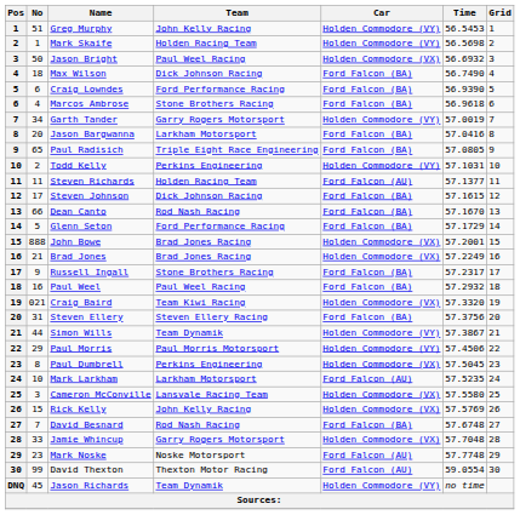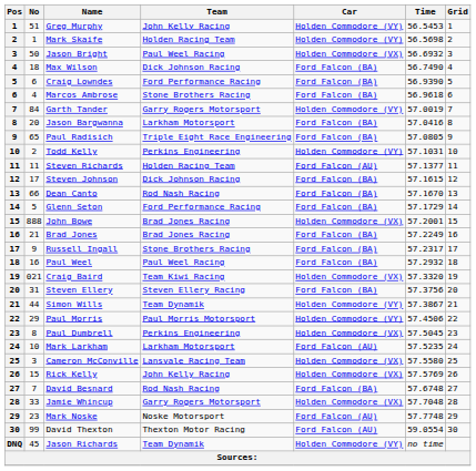Garth Tander | No: 34 -> 84
Brad Jones | Car: Holden Commodore (VX) -> Ford Falcon (BA)
